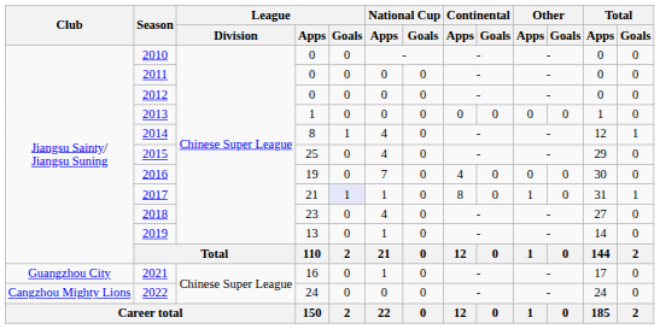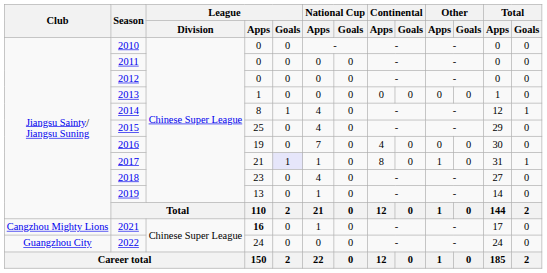2021 | Club: Guangzhou City -> Cangzhou Mighty Lions
2021 | League / Apps: normal -> bold
2022 | Club: Cangzhou Mighty Lions -> Guangzhou City
